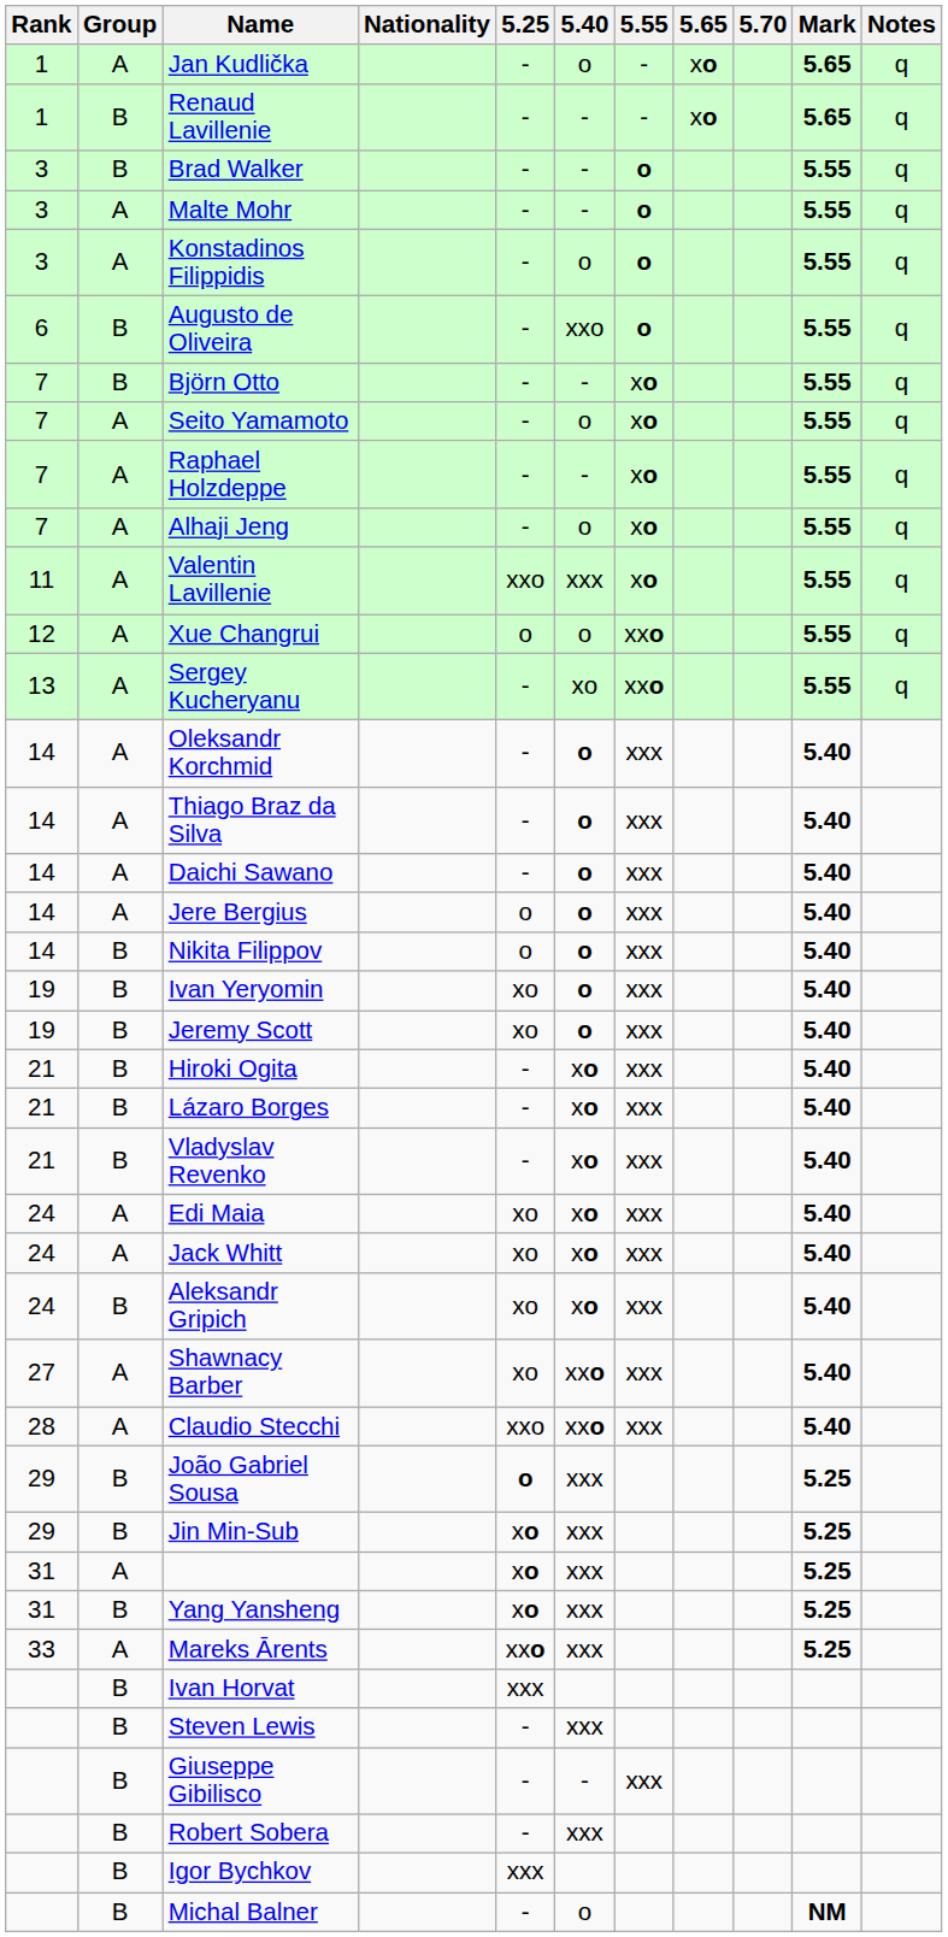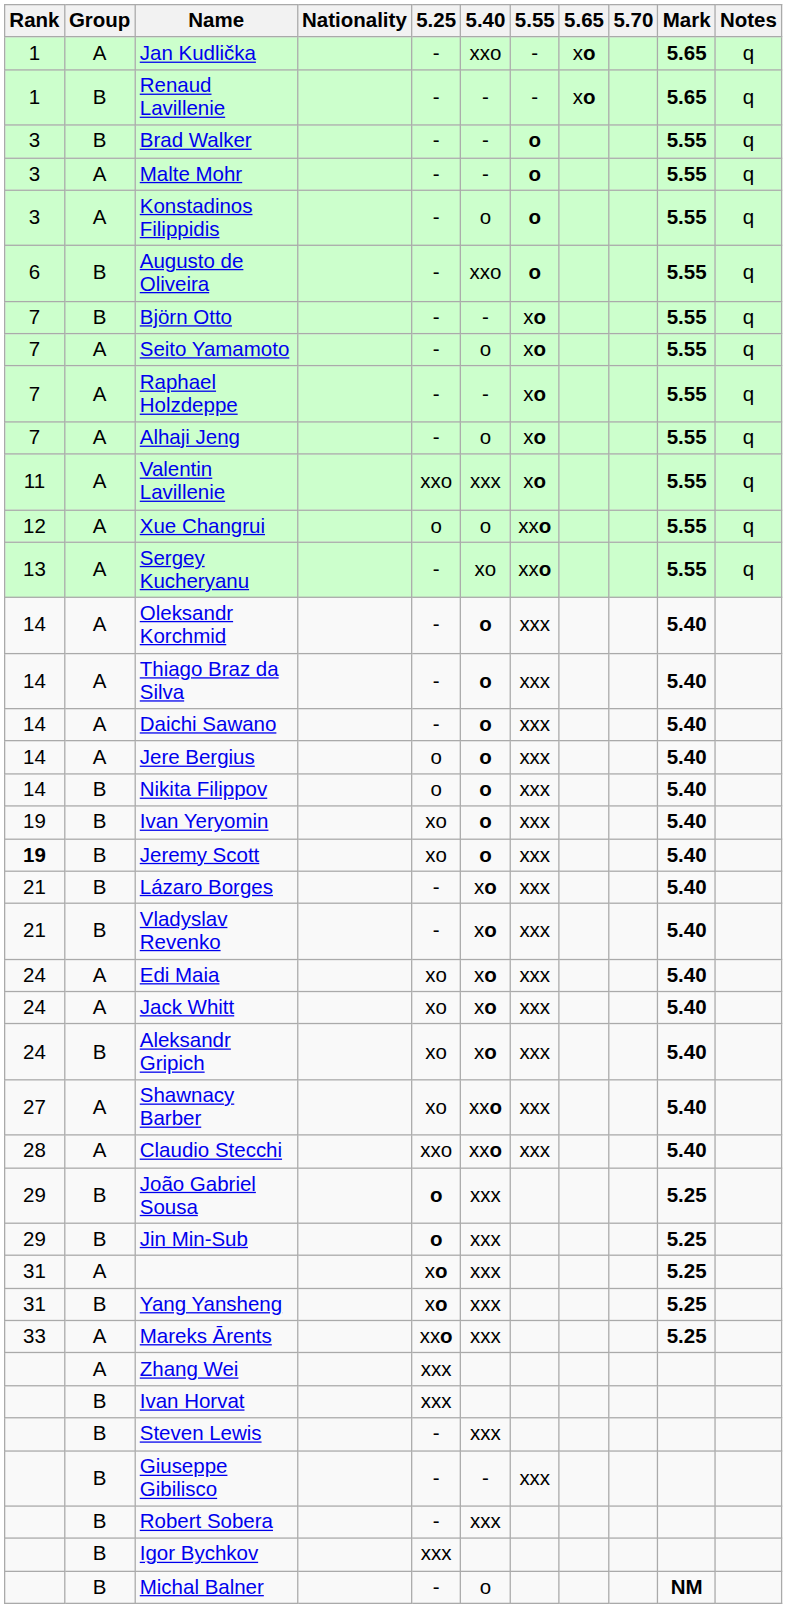Jan Kudlička | 5.40: o -> xxo
Jeremy Scott | Rank: normal -> bold
- row: 21 | B | Hiroki Ogita | - | xo | xxx | 5.40
Jin Min-Sub | 5.25: xo -> o
+ row: A | Zhang Wei | xxx
